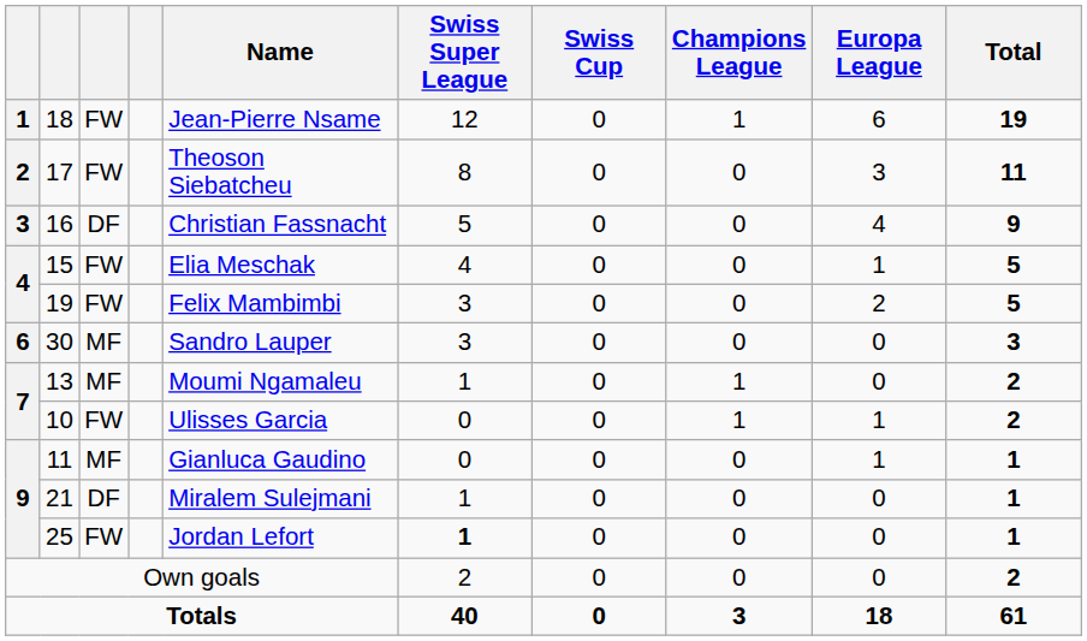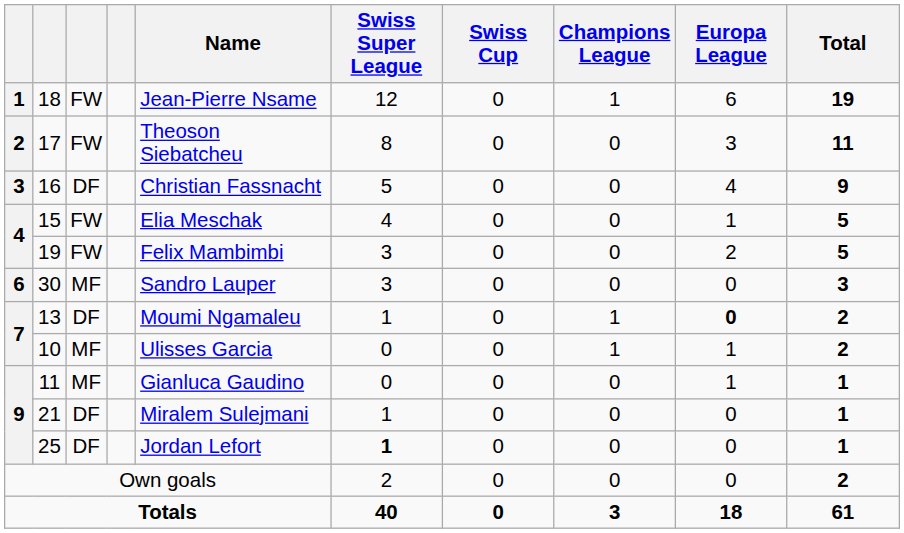13 | column 3: MF -> DF
13 | Europa League: normal -> bold
10 | column 3: FW -> MF
25 | column 3: FW -> DF
